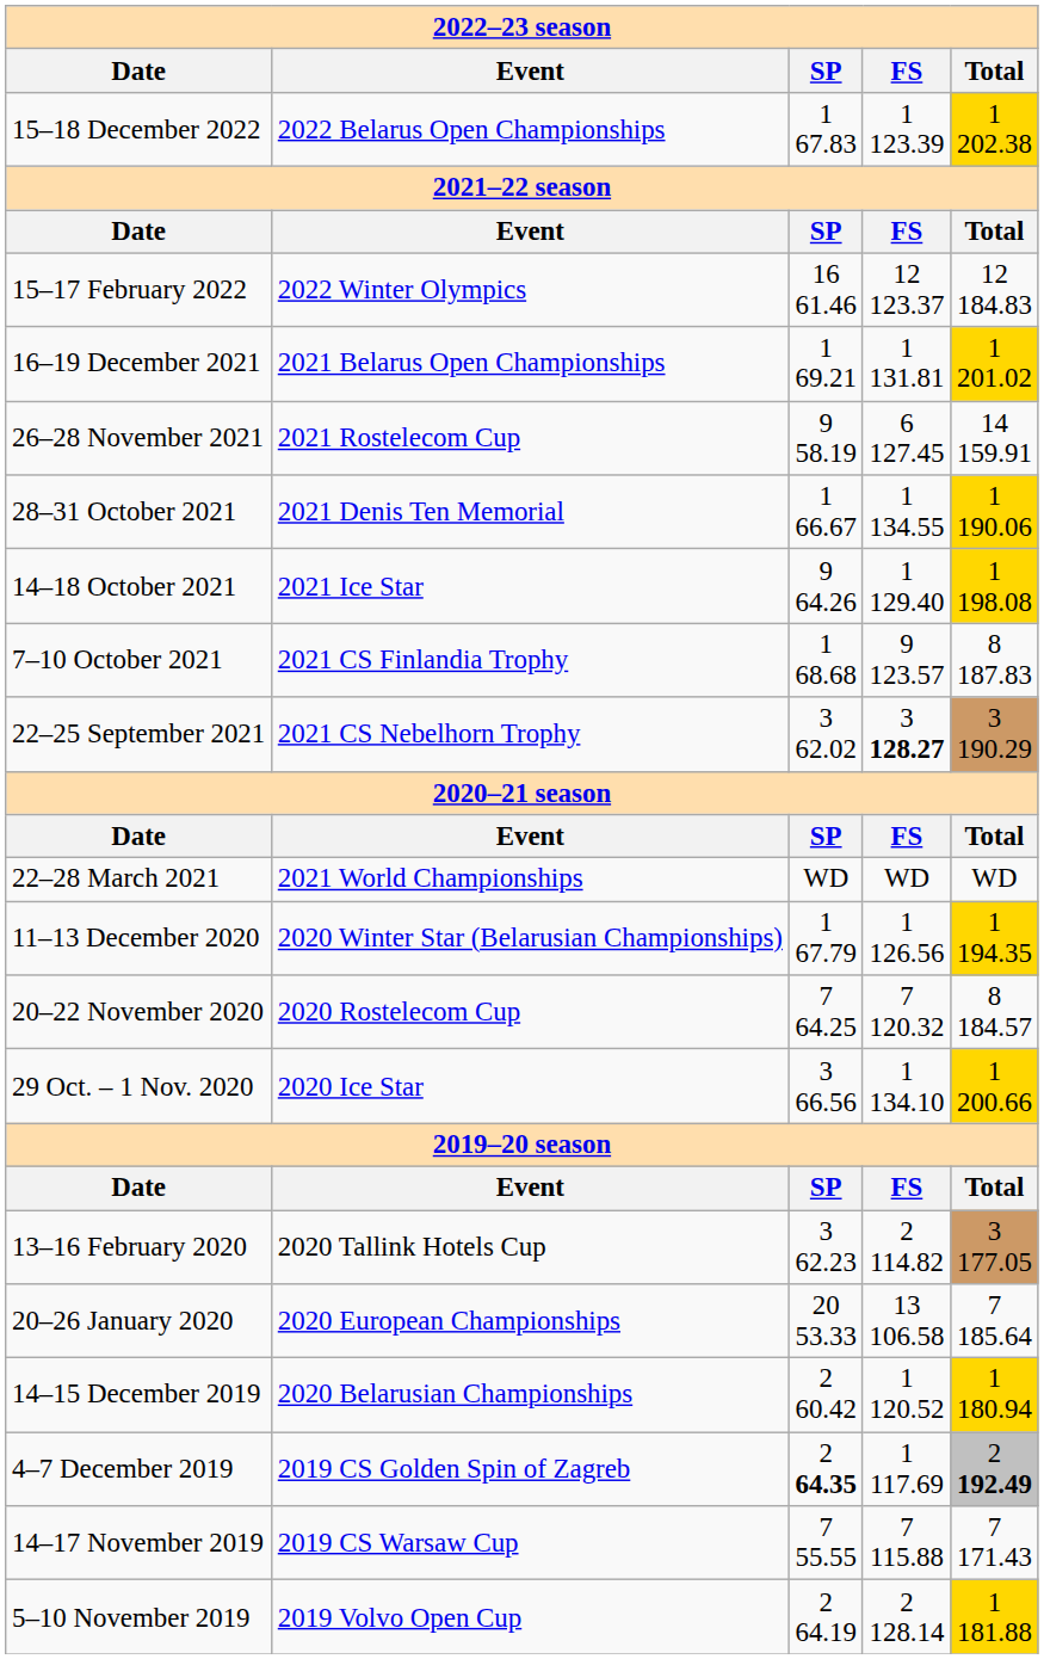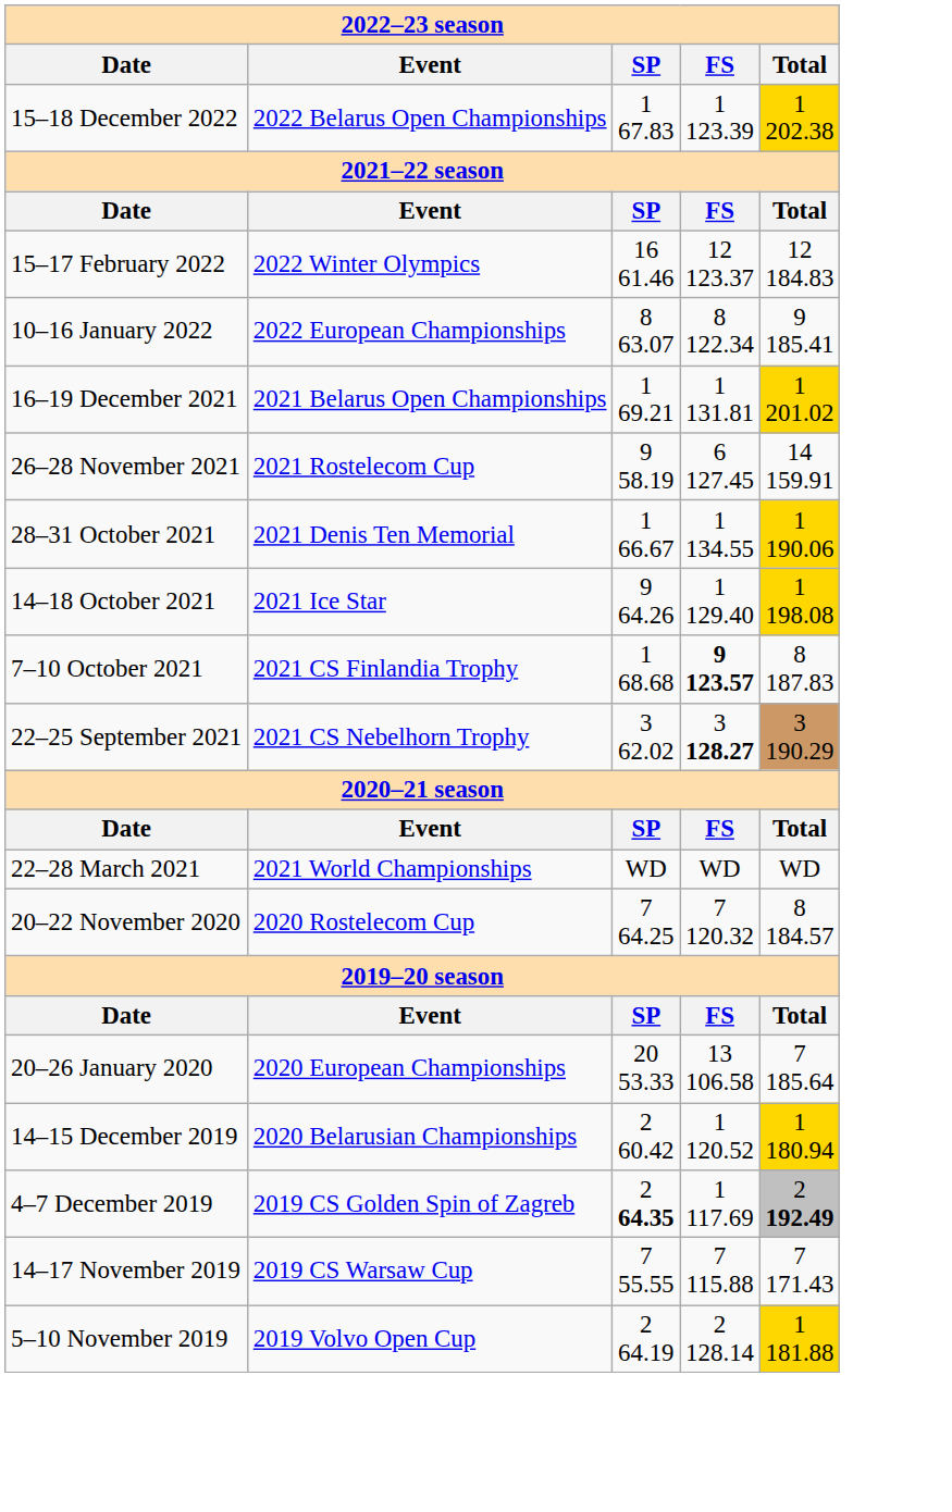+ row: 10–16 January 2022 | 2022 European Championships | 8 63.07 | 8 122.34 | 9 185.41
7–10 October 2021 | column 4: normal -> bold
- row: 11–13 December 2020 | 2020 Winter Star (Belarusian Championships) | 1 67.79 | 1 126.56 | 1 194.35
- row: 29 Oct. – 1 Nov. 2020 | 2020 Ice Star | 3 66.56 | 1 134.10 | 1 200.66
- row: 13–16 February 2020 | 2020 Tallink Hotels Cup | 3 62.23 | 2 114.82 | 3 177.05
